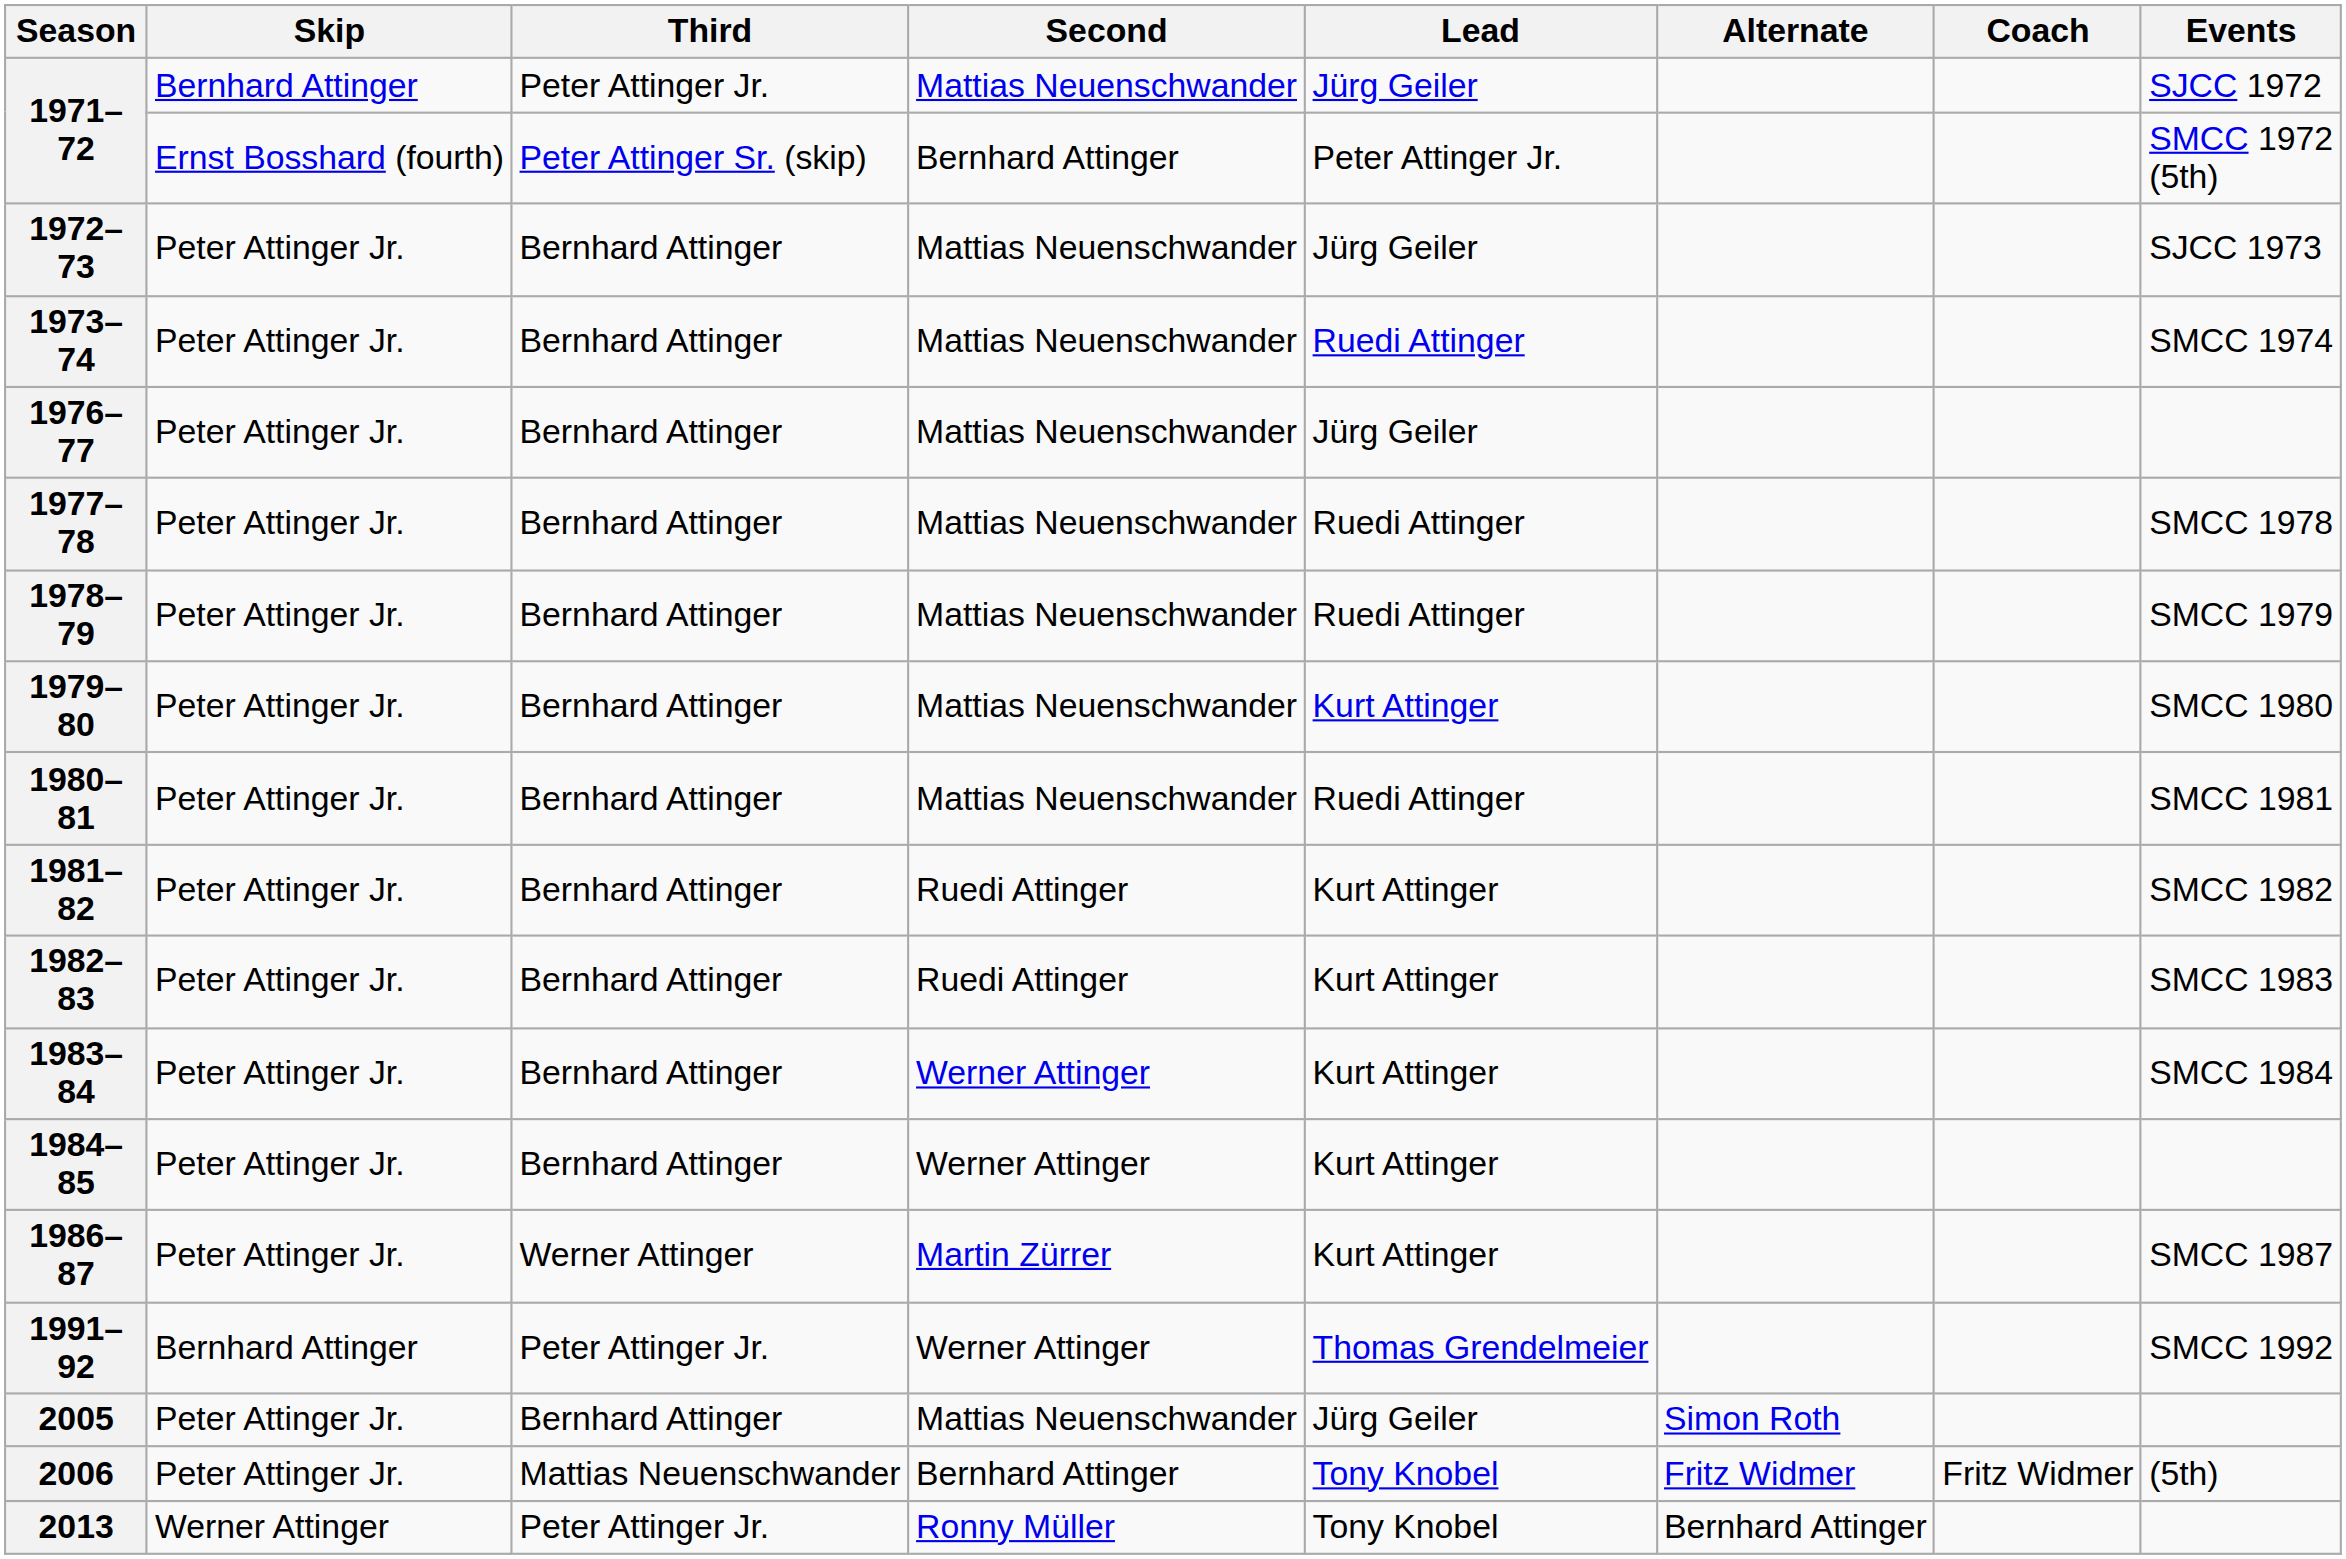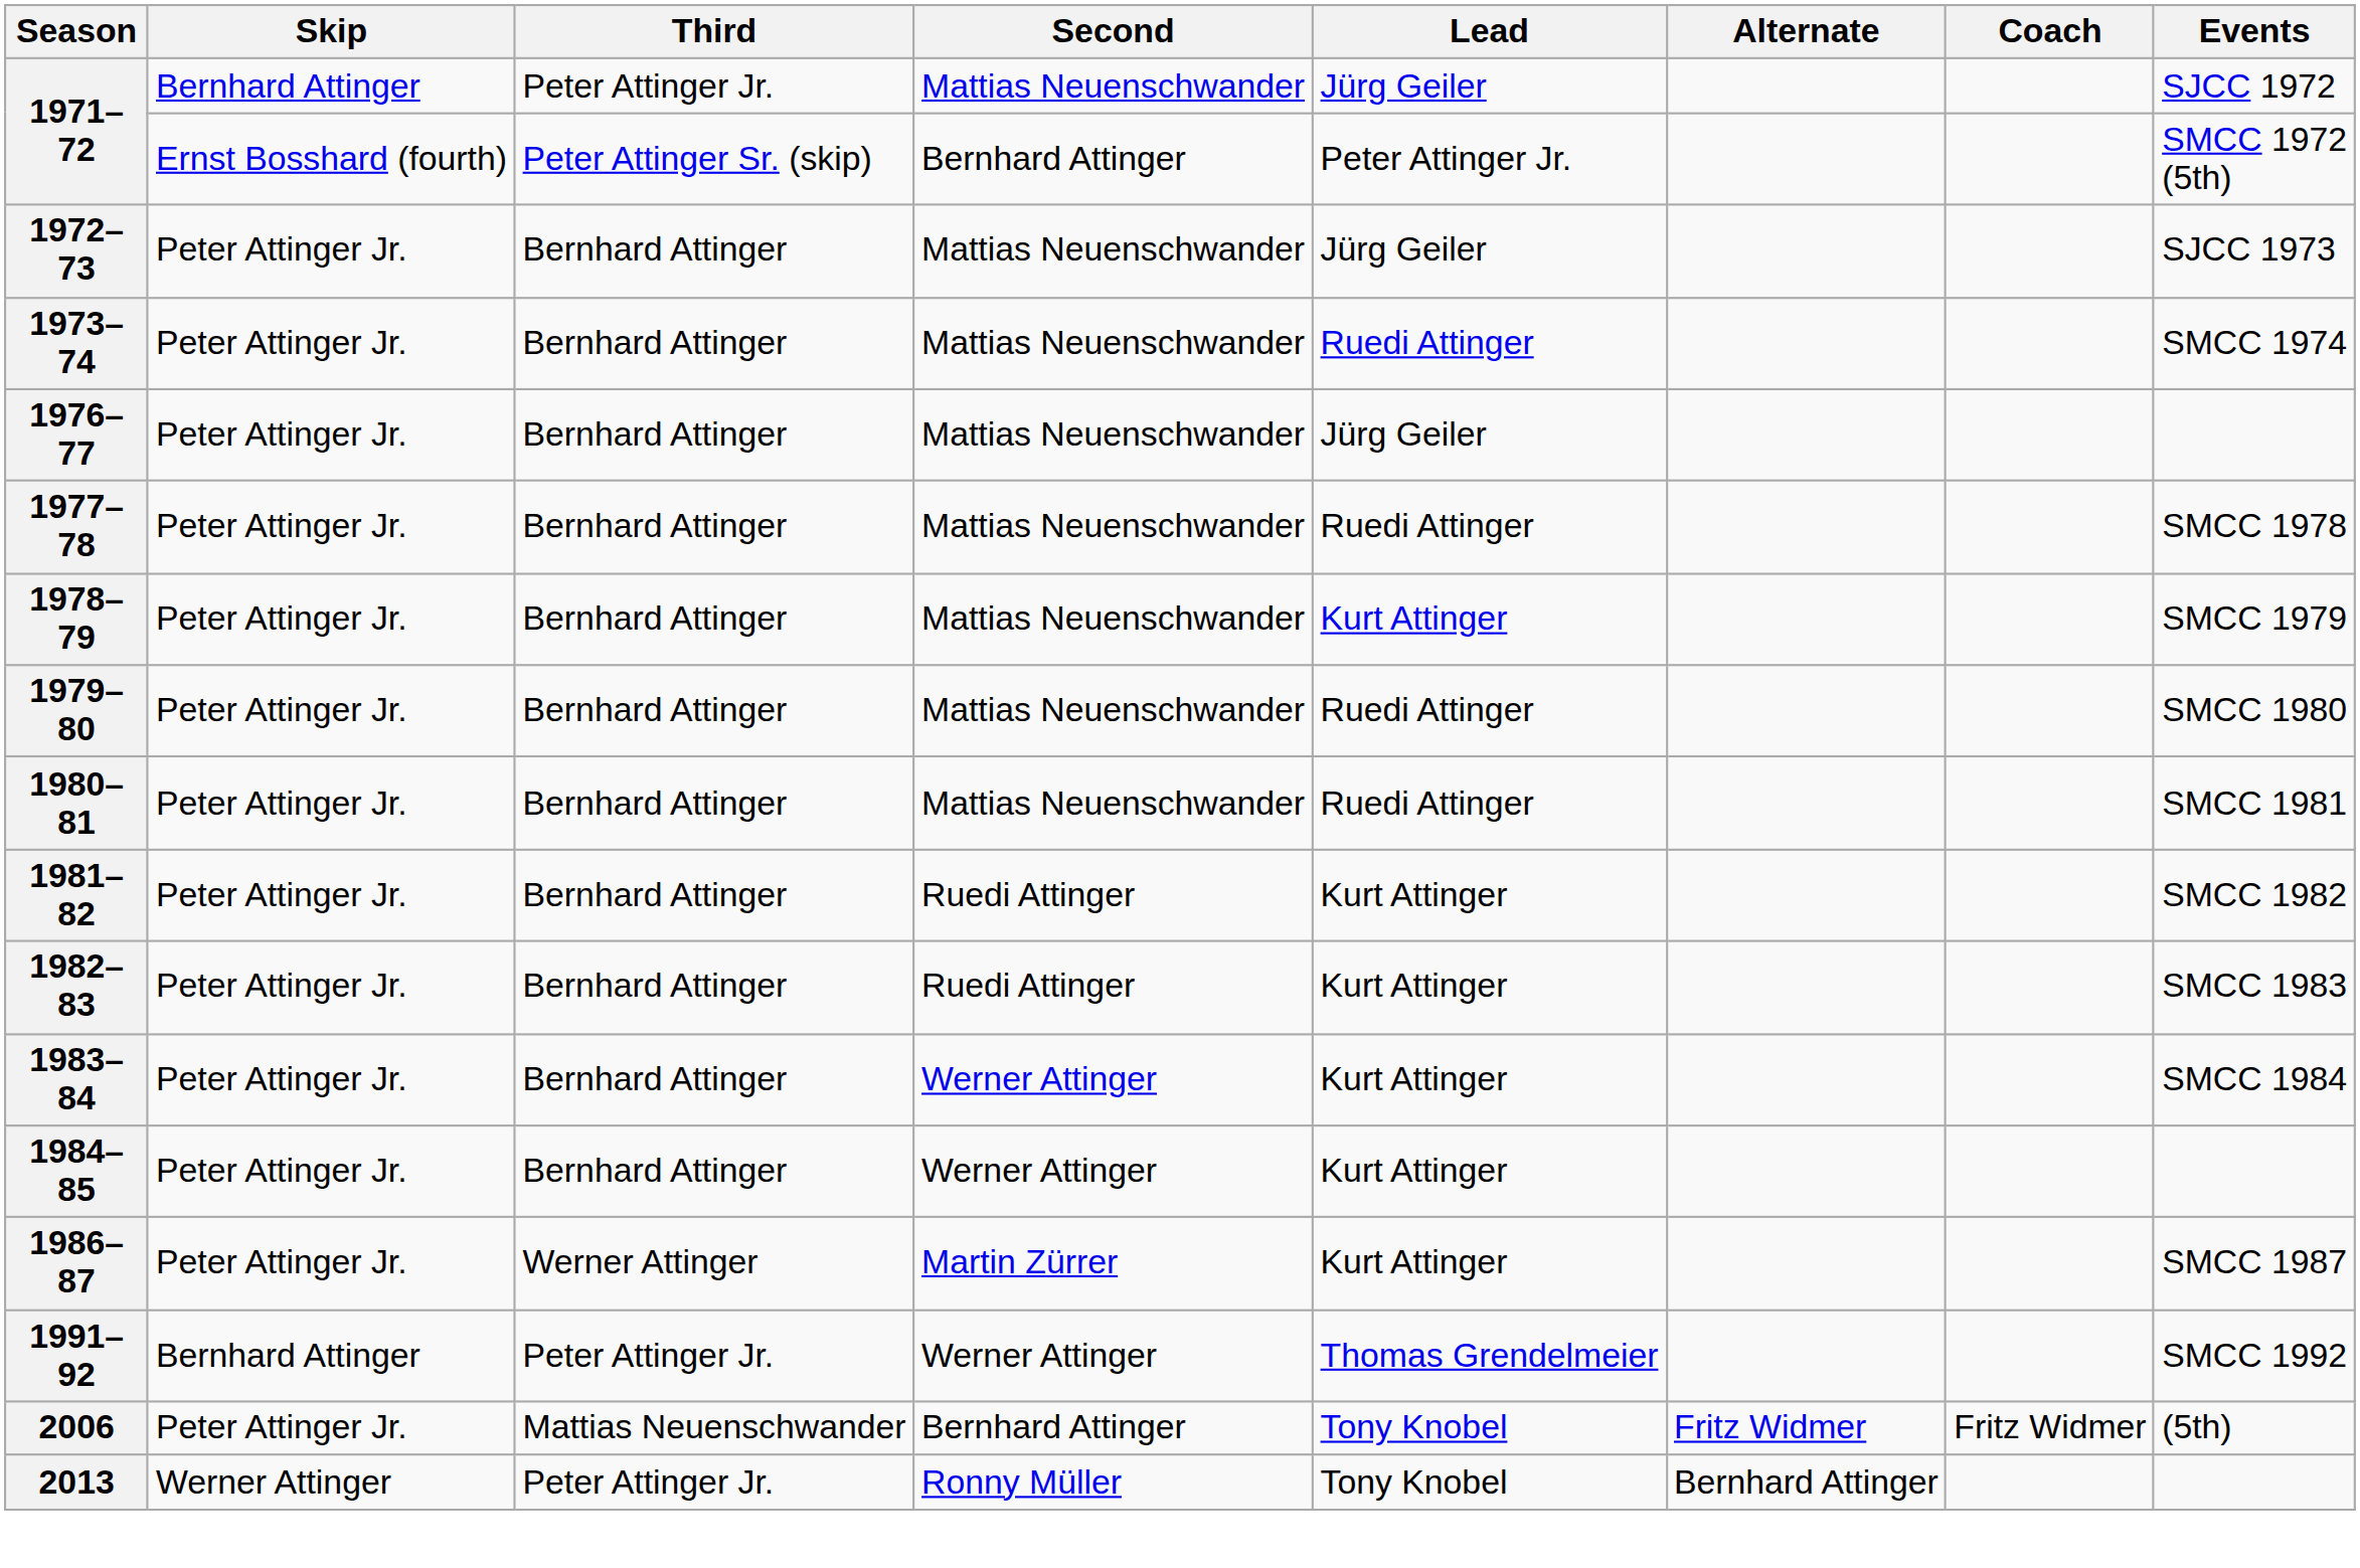1978–79 | Lead: Ruedi Attinger -> Kurt Attinger
1979–80 | Lead: Kurt Attinger -> Ruedi Attinger
- row: 2005 | Peter Attinger Jr. | Bernhard Attinger | Mattias Neuenschwander | Jürg Geiler | Simon Roth
